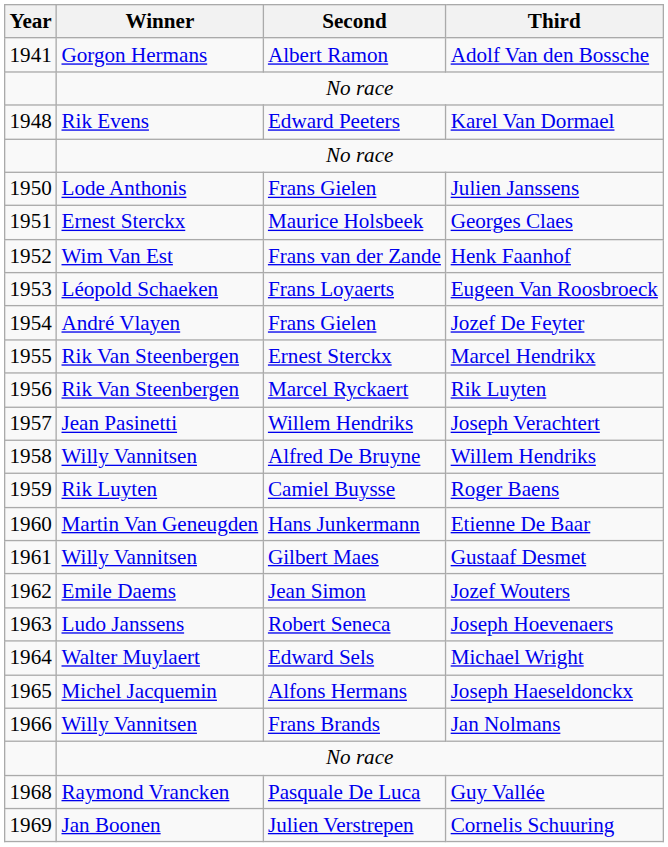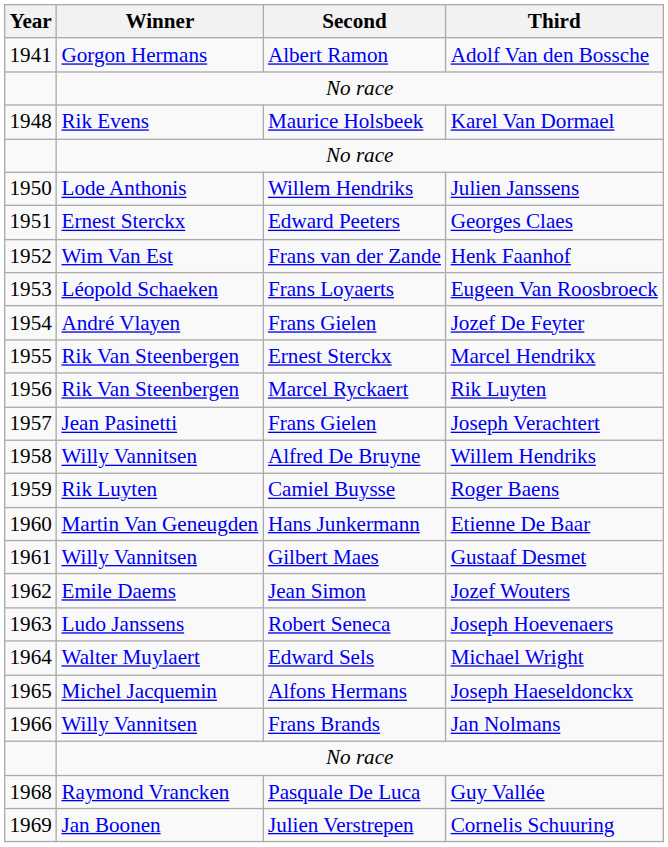Karel Van Dormael | Second: Edward Peeters -> Maurice Holsbeek
Julien Janssens | Second: Frans Gielen -> Willem Hendriks
Georges Claes | Second: Maurice Holsbeek -> Edward Peeters
Joseph Verachtert | Second: Willem Hendriks -> Frans Gielen
